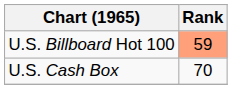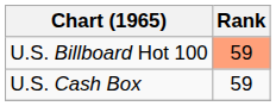U.S. Cash Box | Rank: 70 -> 59
